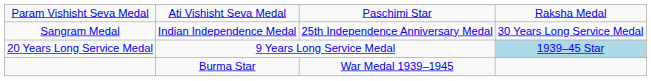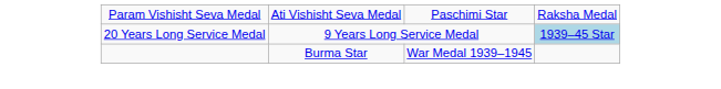- row: Sangram Medal | Indian Independence Medal | 25th Independence Anniversary Medal | 30 Years Long Service Medal
